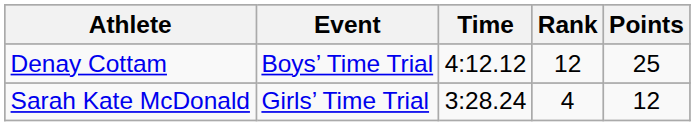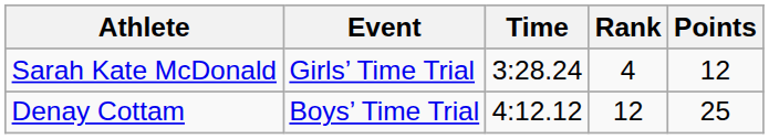rows swapped: Denay Cottam <-> Sarah Kate McDonald
